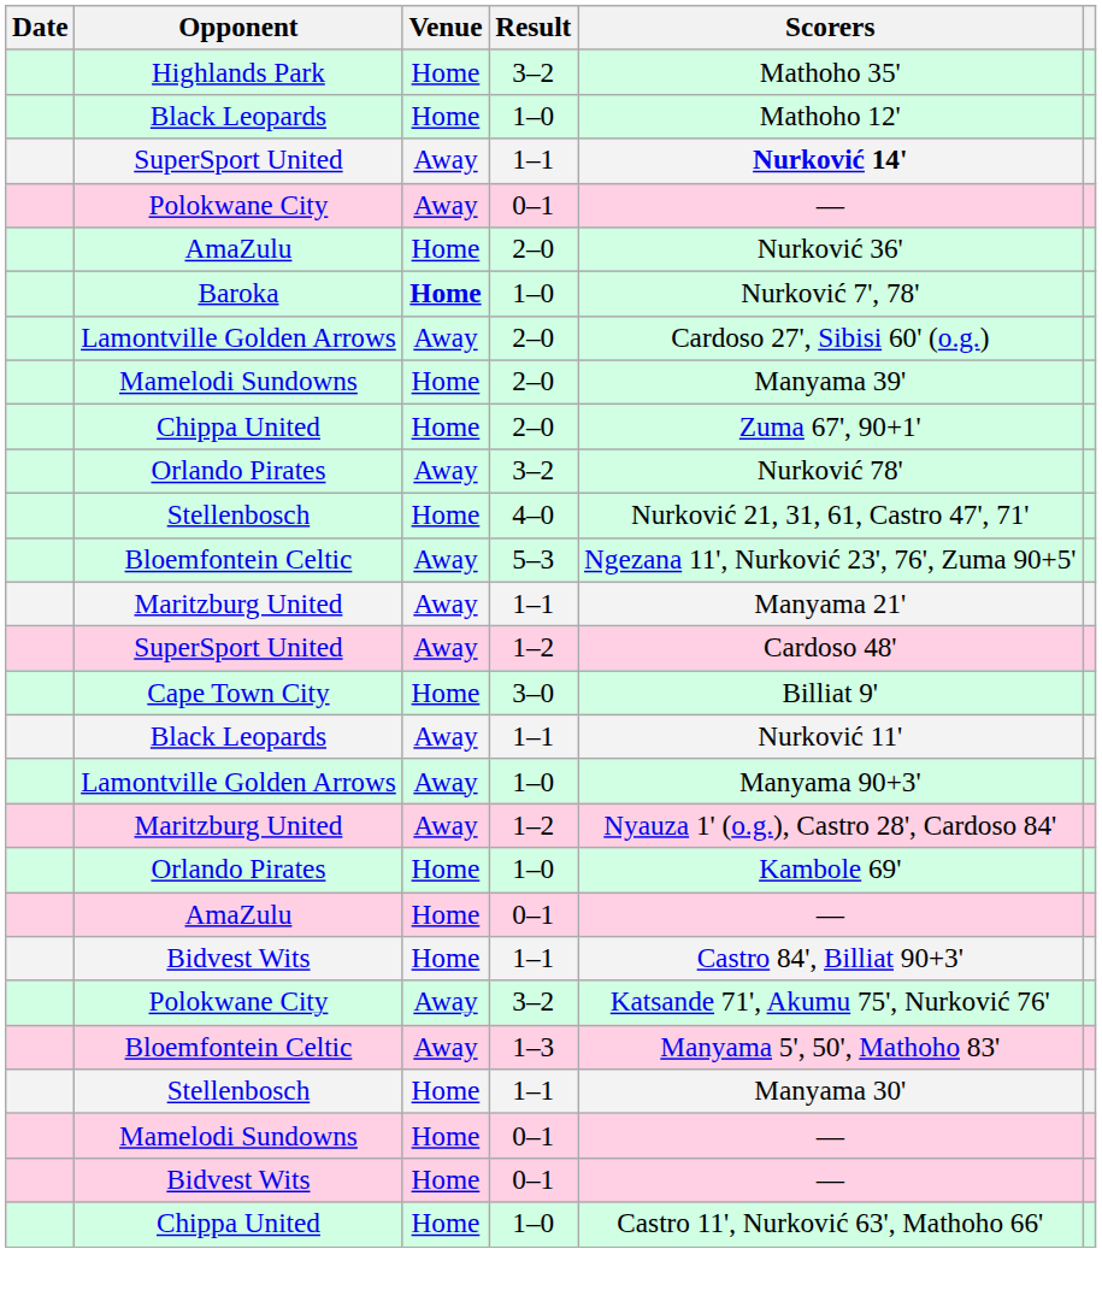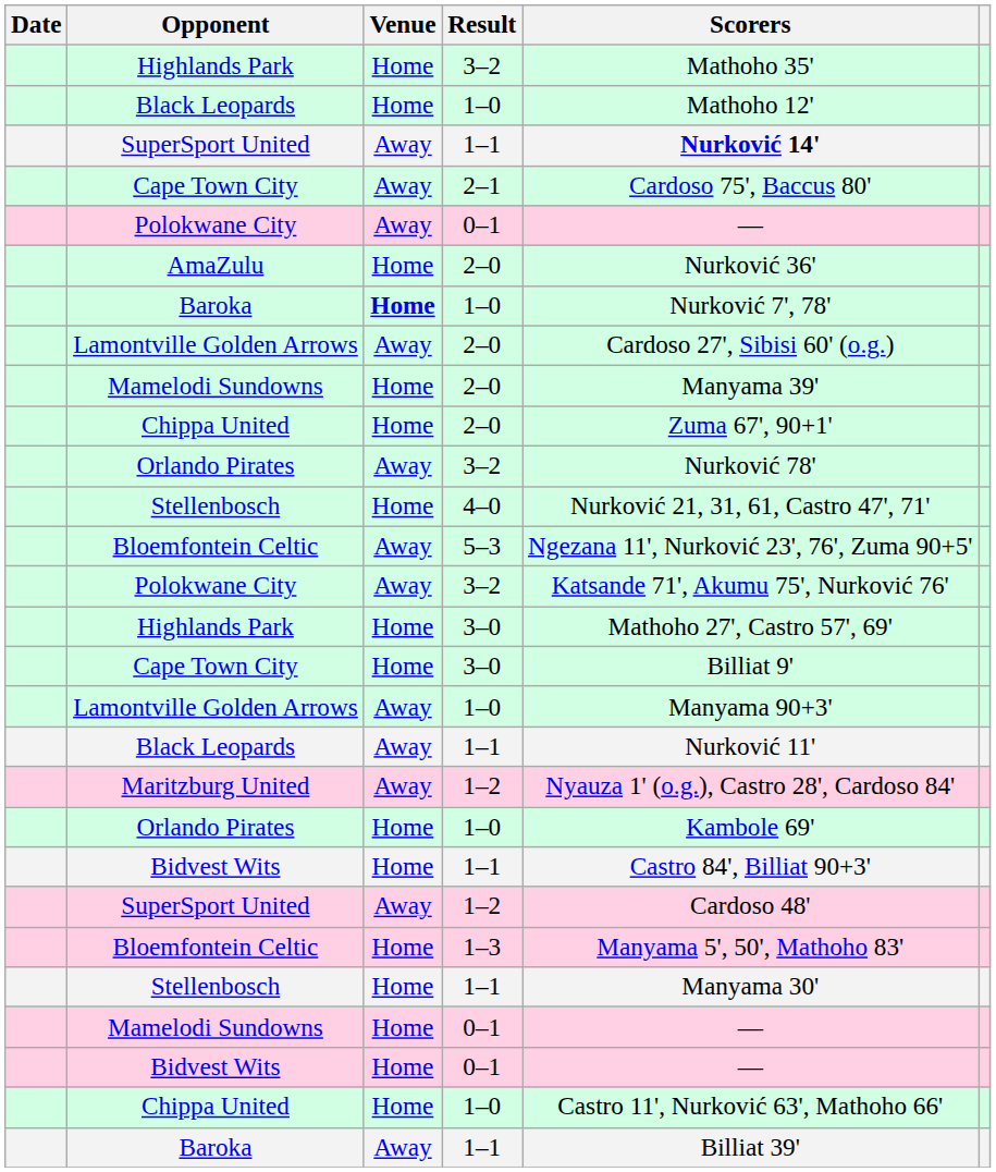+ row: Cape Town City | Away | 2–1 | Cardoso 75', Baccus 80'
- row: Maritzburg United | Away | 1–1 | Manyama 21'
rows swapped: SuperSport United / 1–2 <-> Polokwane City / 3–2
+ row: Highlands Park | Home | 3–0 | Mathoho 27', Castro 57', 69'
rows swapped: Black Leopards / 1–1 <-> Lamontville Golden Arrows / 1–0
- row: AmaZulu | Home | 0–1 | —
Bloemfontein Celtic / 1–3 | Venue: Away -> Home
+ row: Baroka | Away | 1–1 | Billiat 39'
